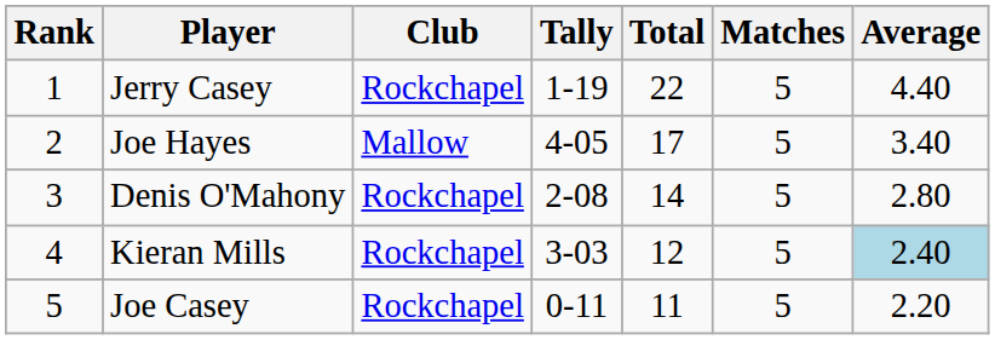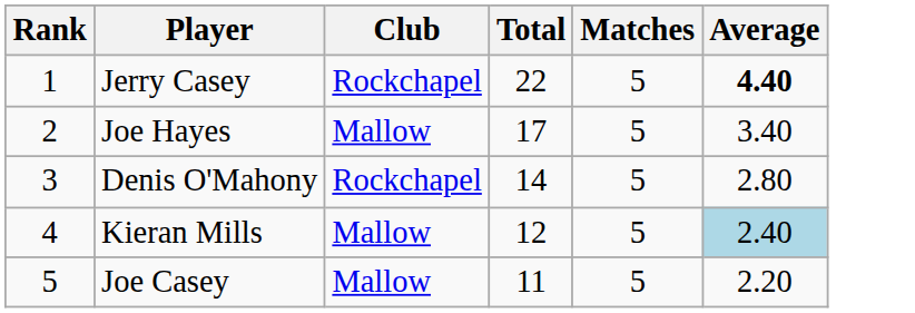- column: Tally | 1-19 | 4-05 | 2-08 | 3-03 | 0-11
Jerry Casey | Average: normal -> bold
Kieran Mills | Club: Rockchapel -> Mallow
Joe Casey | Club: Rockchapel -> Mallow
